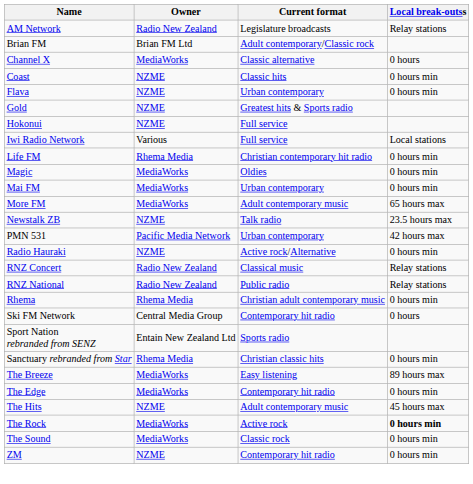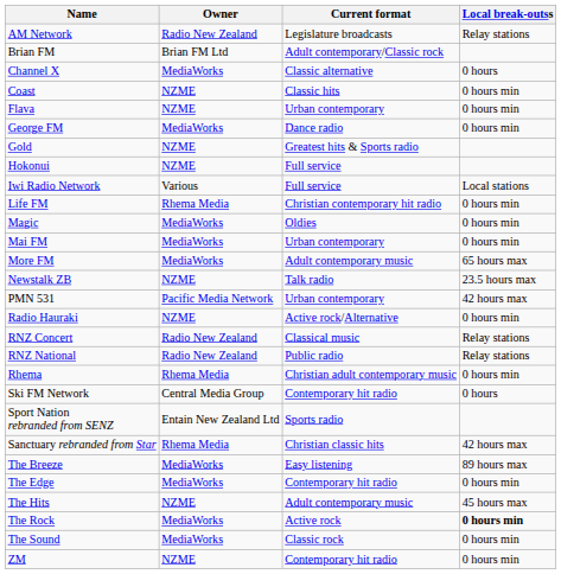+ row: George FM | MediaWorks | Dance radio | 0 hours min
Sanctuary rebranded from Star | Local break-outss: 0 hours min -> 42 hours max
